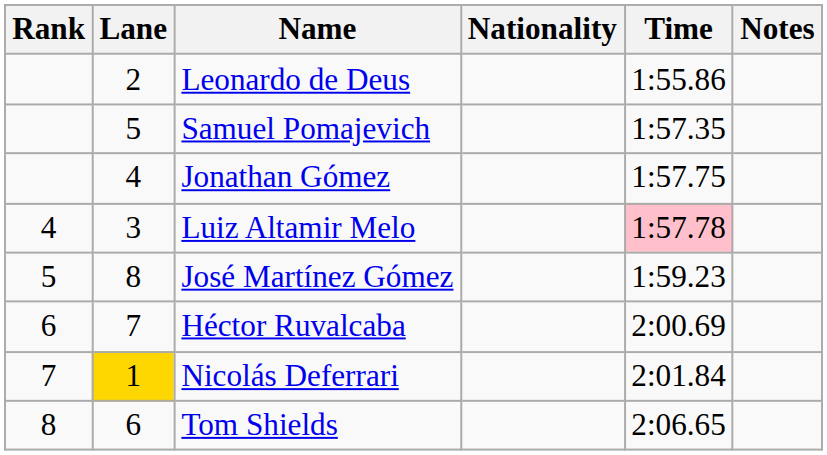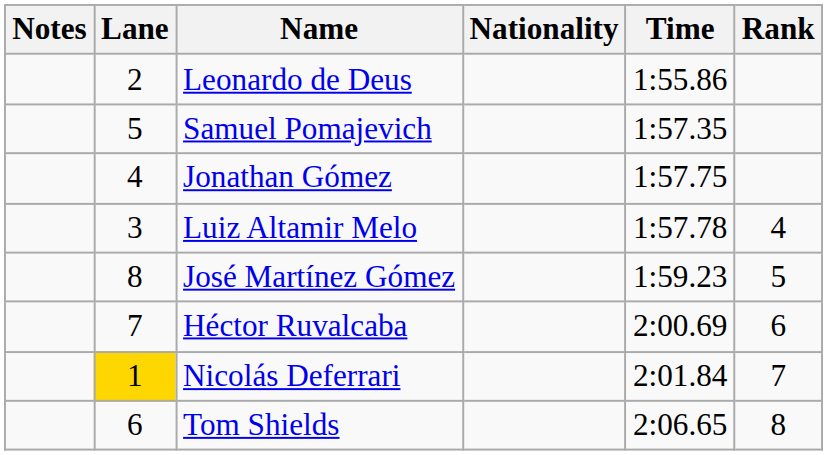columns swapped: Rank <-> Notes
Luiz Altamir Melo | Time: pink background -> no background
